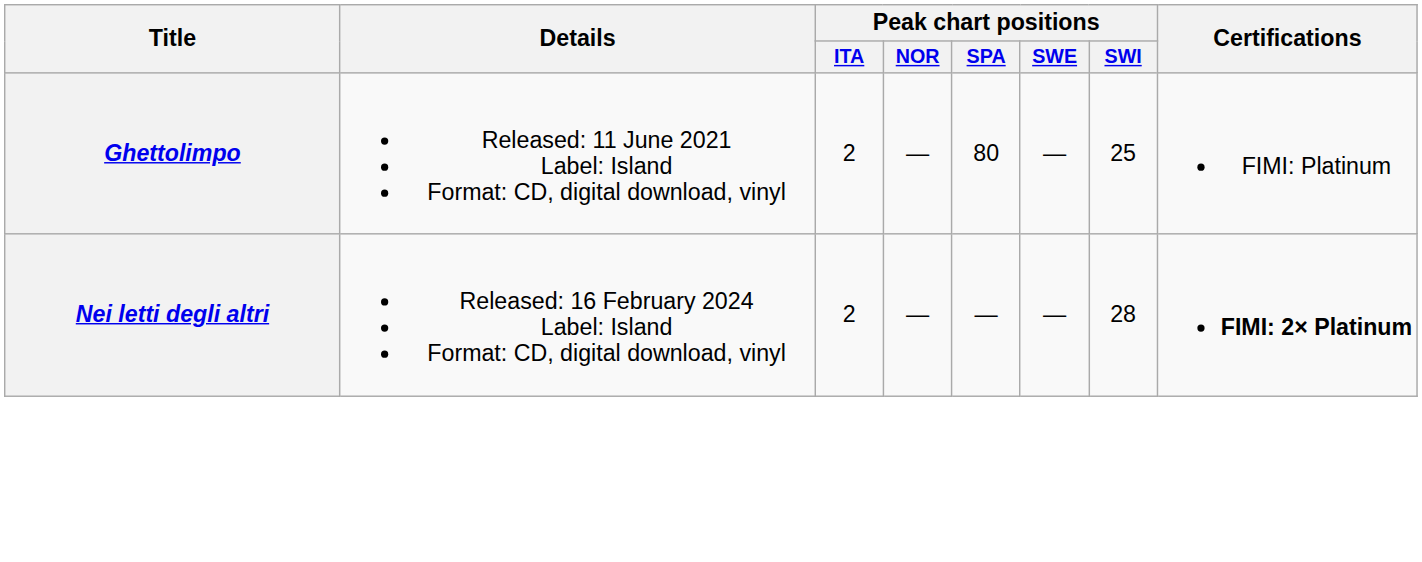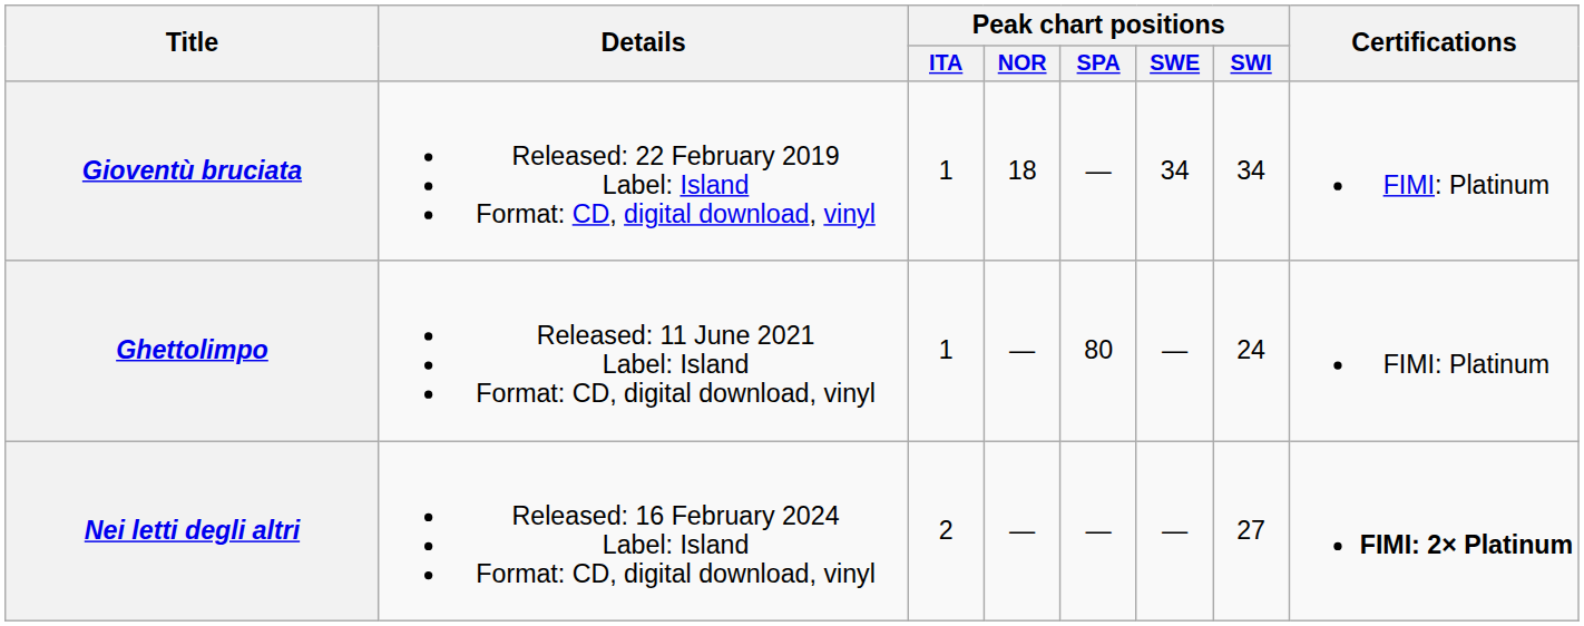+ row: Gioventù bruciata | Released: 22 February 2019 Label: Island Format: CD, digital download, vinyl | 1 | 18 | — | 34 | 34 | FIMI: Platinum
Ghettolimpo | Peak chart positions / ITA: 2 -> 1
Ghettolimpo | Peak chart positions / SWI: 25 -> 24
Nei letti degli altri | Peak chart positions / SWI: 28 -> 27
